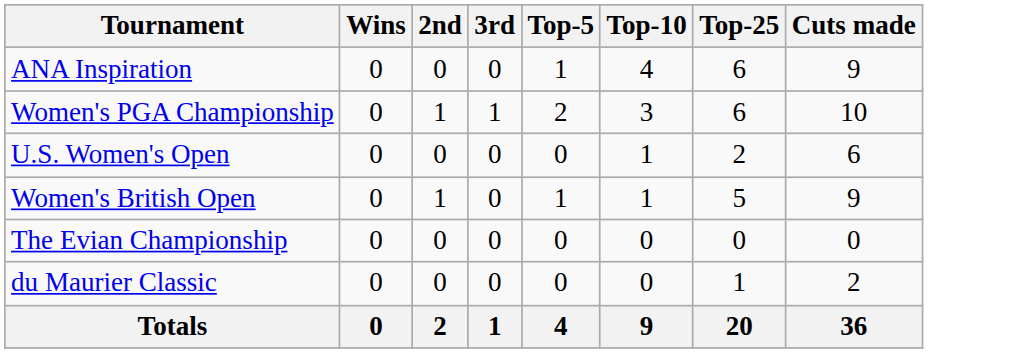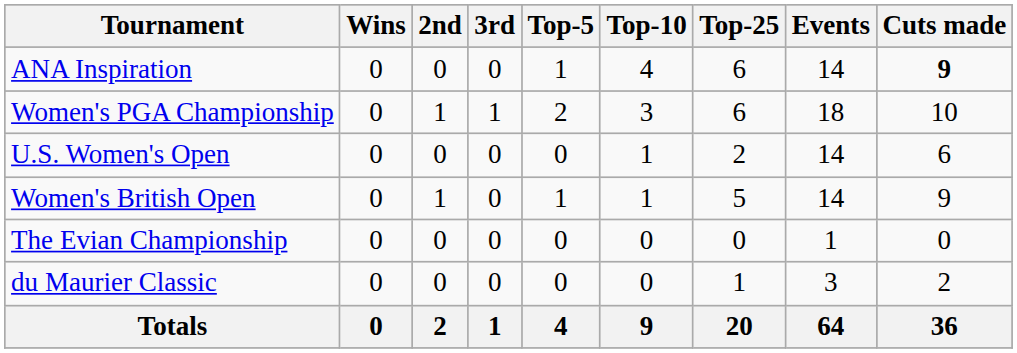+ column: Events | 14 | 18 | 14 | 14 | 1 | 3 | 64
ANA Inspiration | Cuts made: normal -> bold
